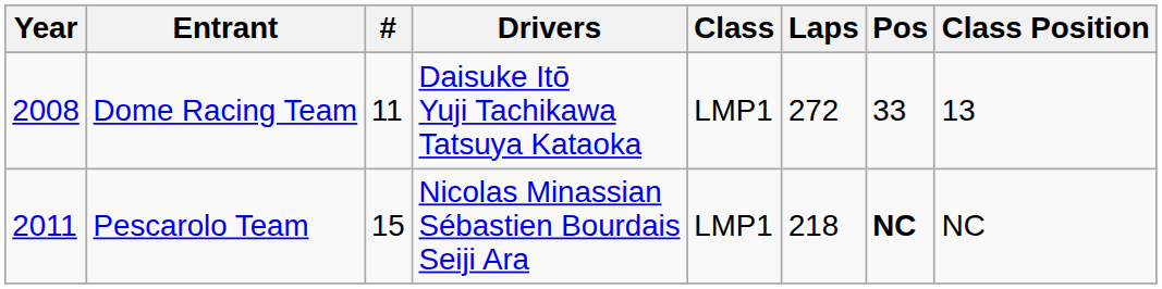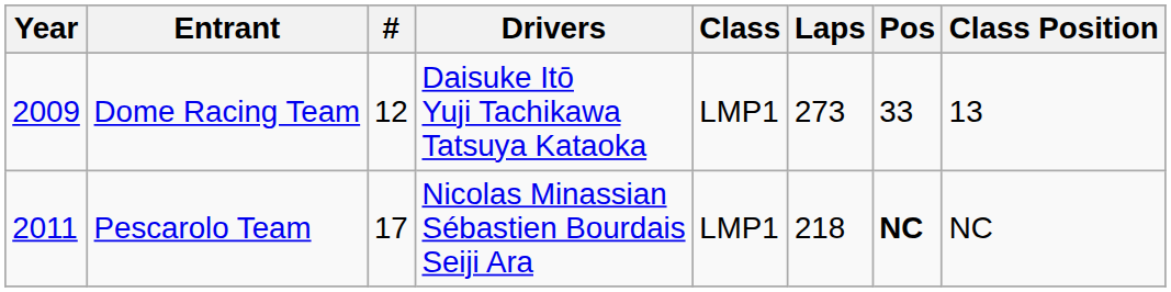Dome Racing Team | Year: 2008 -> 2009
Dome Racing Team | #: 11 -> 12
Dome Racing Team | Laps: 272 -> 273
Pescarolo Team | #: 15 -> 17
